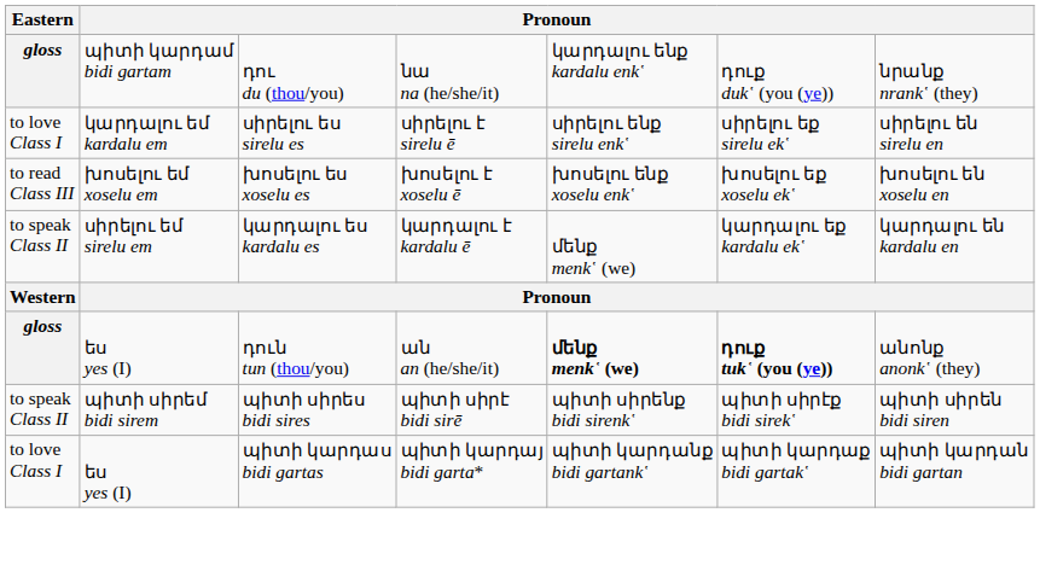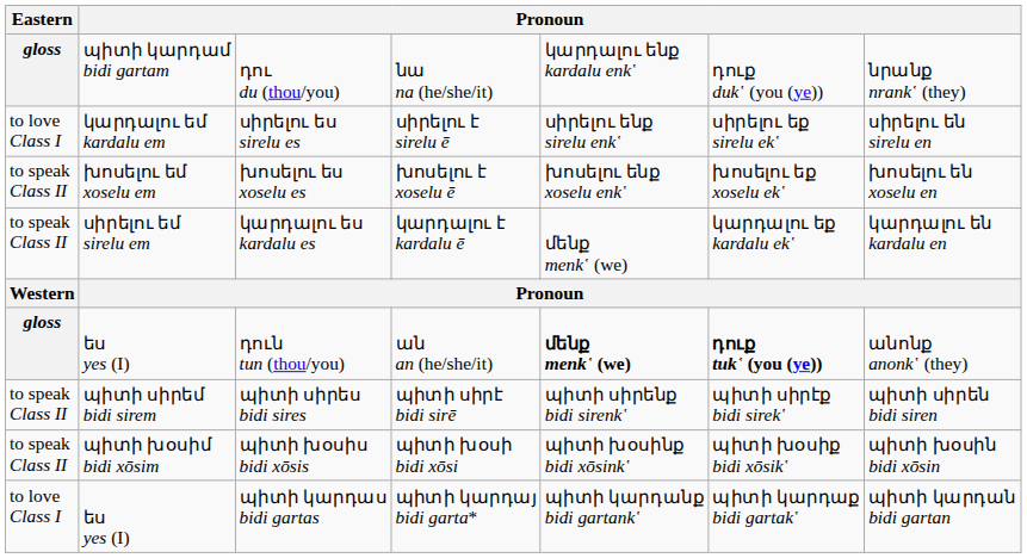խոսելու ես xoselu es | Eastern: to read Class III -> to speak Class II
+ row: to speak Class II | պիտի խօսիմ bidi xōsim | պիտի խօսիս bidi xōsis | պիտի խօսի bidi xōsi | պիտի խօսինք bidi xōsink῾ | պիտի խօսիք bidi xōsik῾ | պիտի խօսին bidi xōsin
